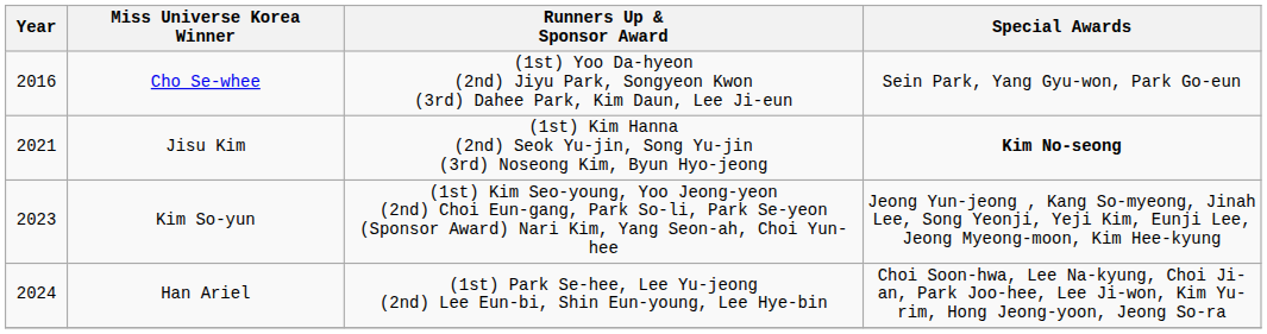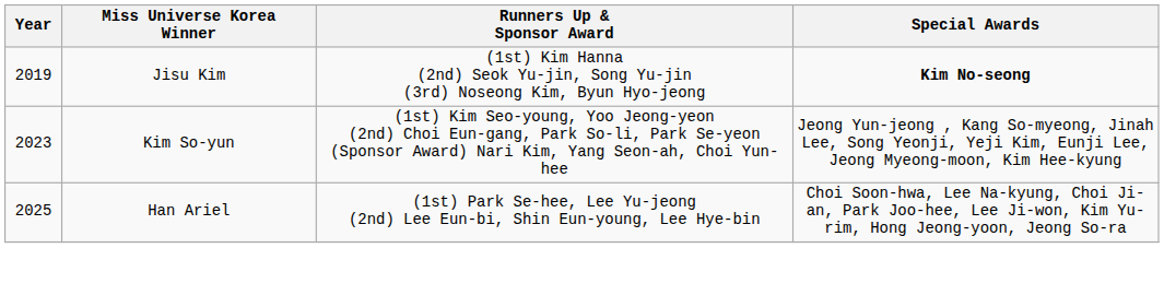- row: 2016 | Cho Se-whee | (1st) Yoo Da-hyeon (2nd) Jiyu Park, Songyeon Kwon (3rd) Dahee Park, Kim Daun, Lee Ji-eun | Sein Park, Yang Gyu-won, Park Go-eun
Jisu Kim | Year: 2021 -> 2019
Han Ariel | Year: 2024 -> 2025
